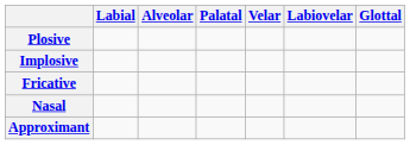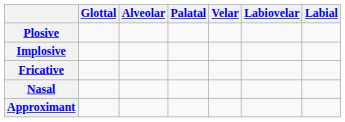columns swapped: Labial <-> Glottal
